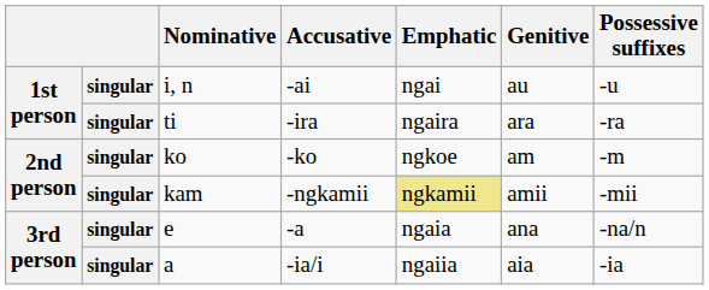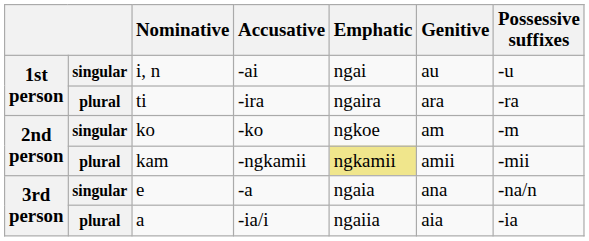ti | column 2: singular -> plural
kam | column 2: singular -> plural
a | column 2: singular -> plural
